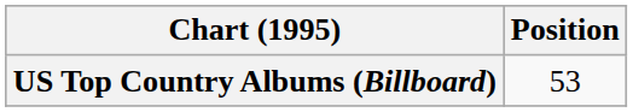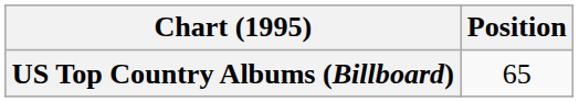US Top Country Albums (Billboard) | Position: 53 -> 65
